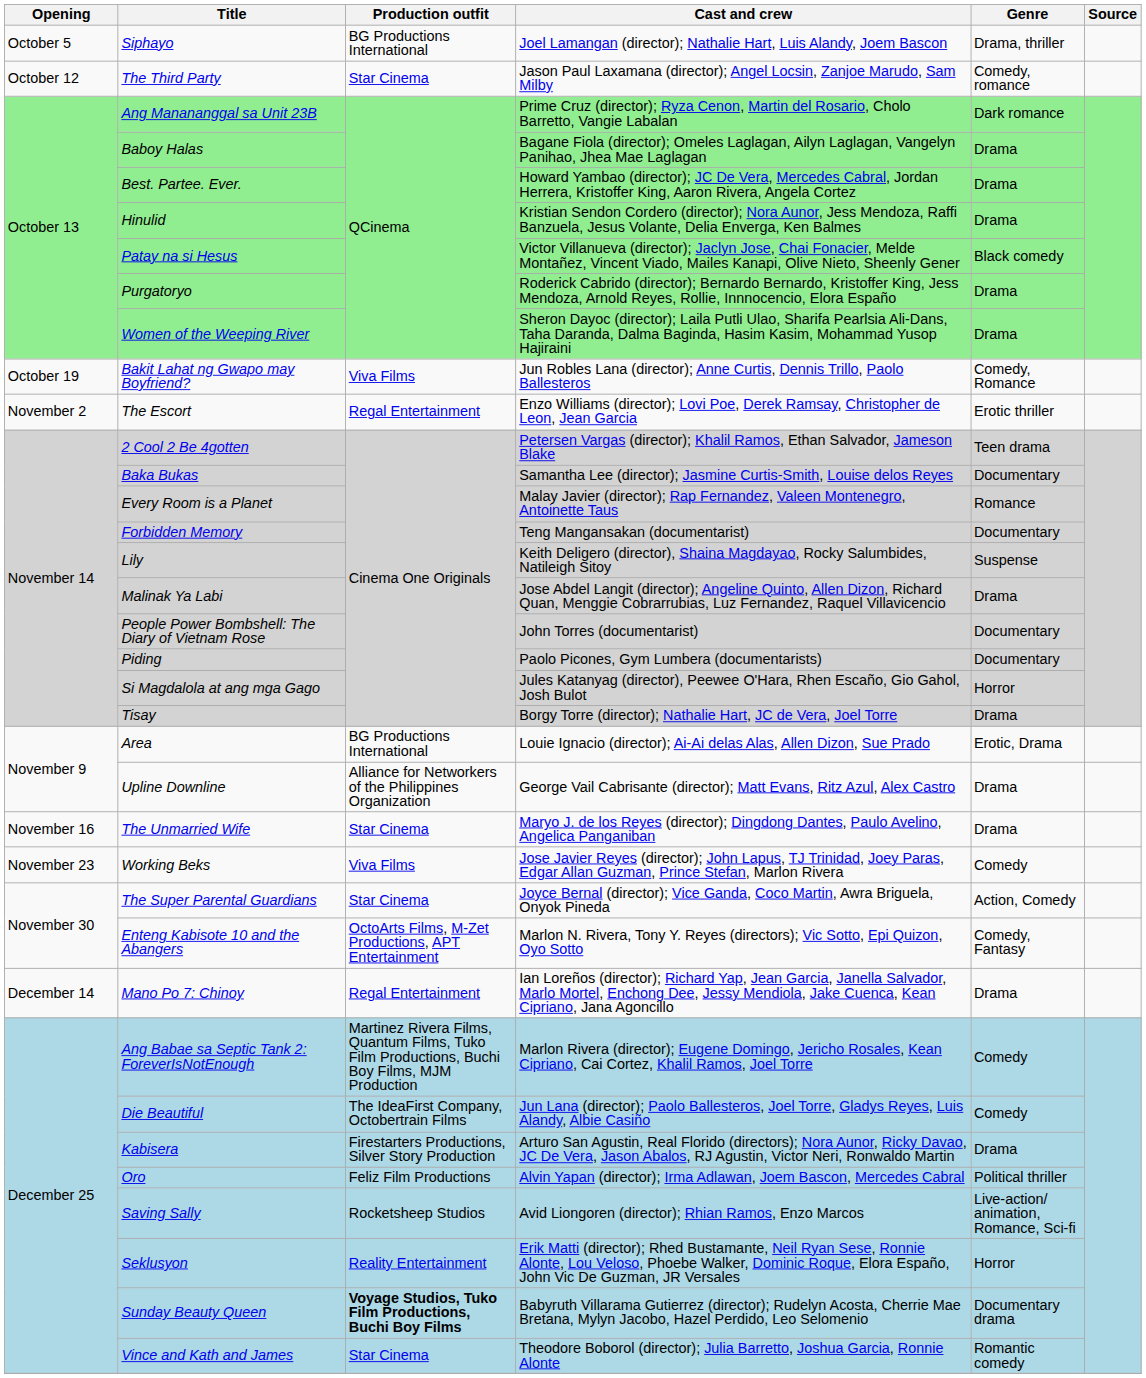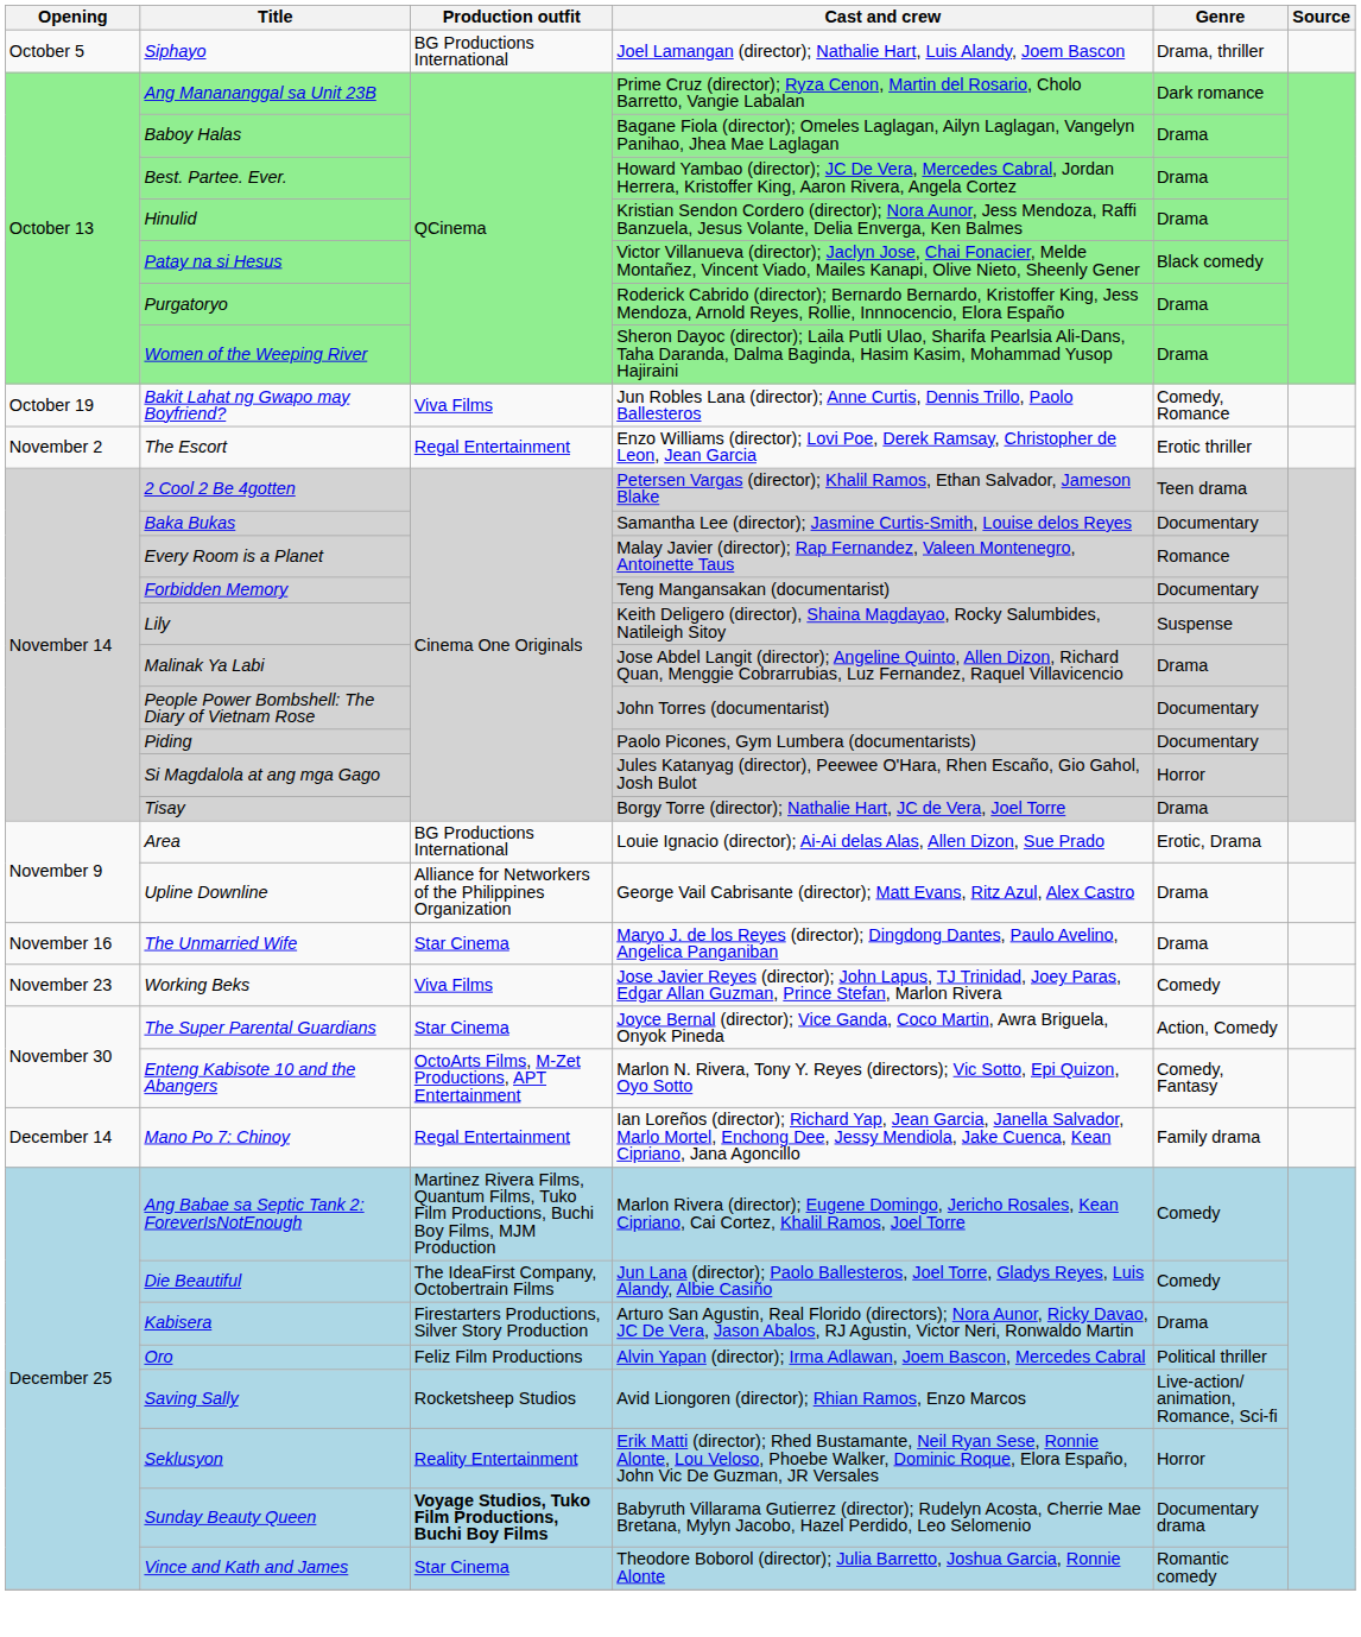- row: October 12 | The Third Party | Star Cinema | Jason Paul Laxamana (director); Angel Locsin, Zanjoe Marudo, Sam Milby | Comedy, romance
Mano Po 7: Chinoy | Genre: Drama -> Family drama
